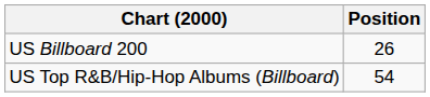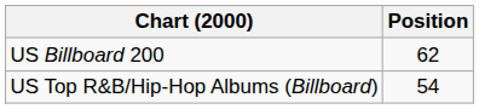US Billboard 200 | Position: 26 -> 62
